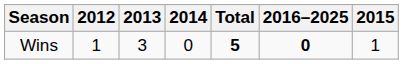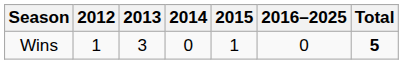columns swapped: 2015 <-> Total
Wins | 2016–2025: bold -> normal
